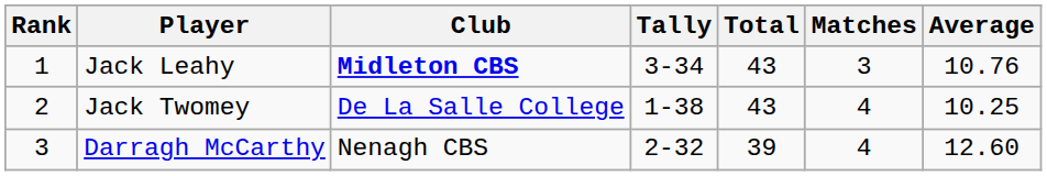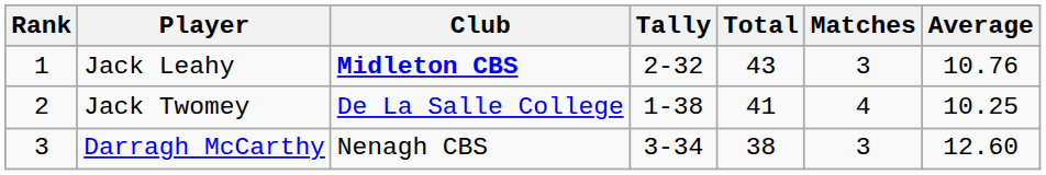Jack Leahy | Tally: 3-34 -> 2-32
Jack Twomey | Total: 43 -> 41
Darragh McCarthy | Tally: 2-32 -> 3-34
Darragh McCarthy | Total: 39 -> 38
Darragh McCarthy | Matches: 4 -> 3
